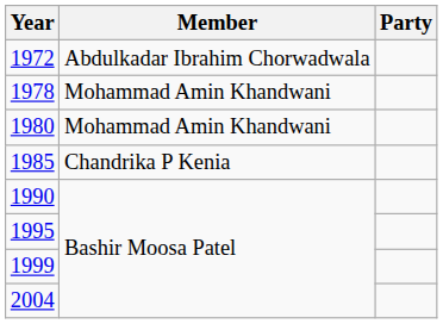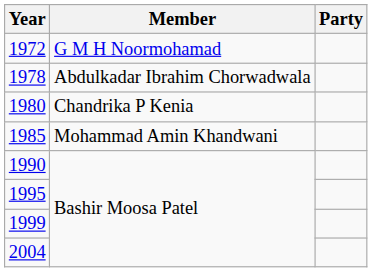1972 | Member: Abdulkadar Ibrahim Chorwadwala -> G M H Noormohamad
1978 | Member: Mohammad Amin Khandwani -> Abdulkadar Ibrahim Chorwadwala
1980 | Member: Mohammad Amin Khandwani -> Chandrika P Kenia
1985 | Member: Chandrika P Kenia -> Mohammad Amin Khandwani
